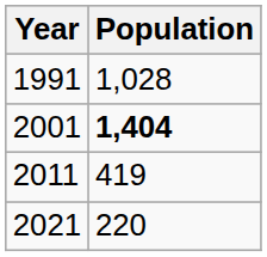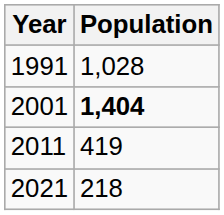2021 | Population: 220 -> 218
